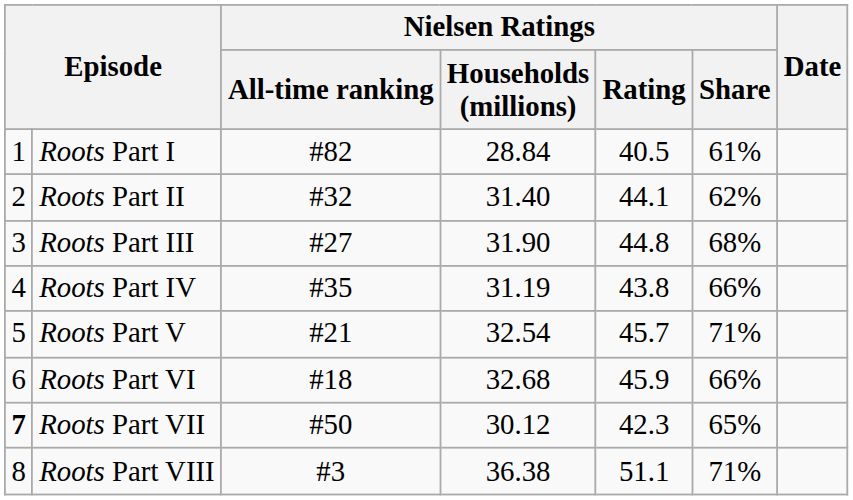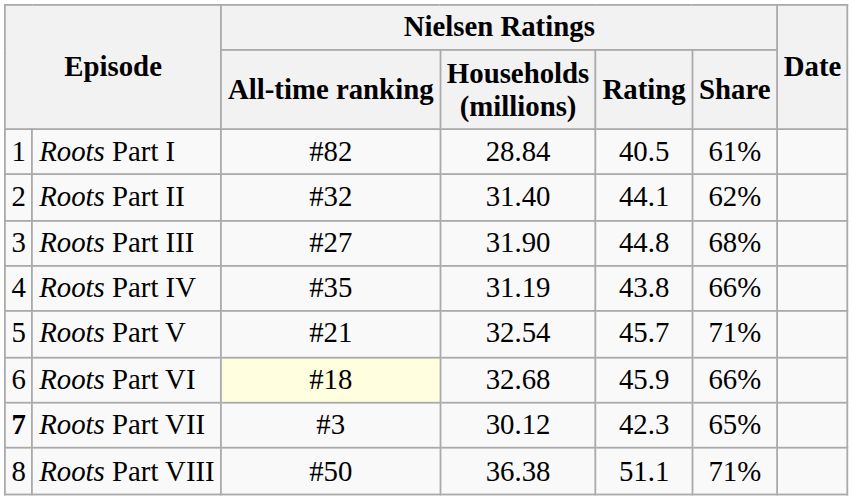Roots Part VI | Nielsen Ratings / All-time ranking: no background -> lightyellow background
Roots Part VII | Nielsen Ratings / All-time ranking: #50 -> #3
Roots Part VIII | Nielsen Ratings / All-time ranking: #3 -> #50
